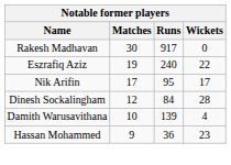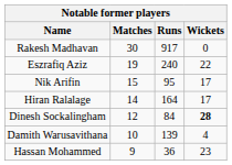Nik Arifin | Matches: 17 -> 15
+ row: Hiran Ralalage | 14 | 164 | 17
Dinesh Sockalingham | Wickets: normal -> bold
